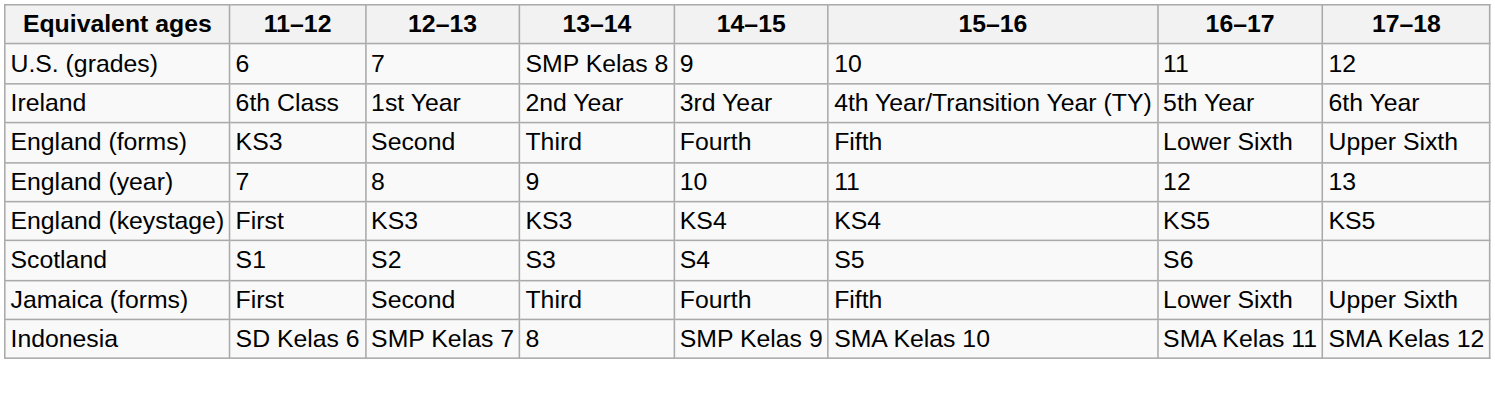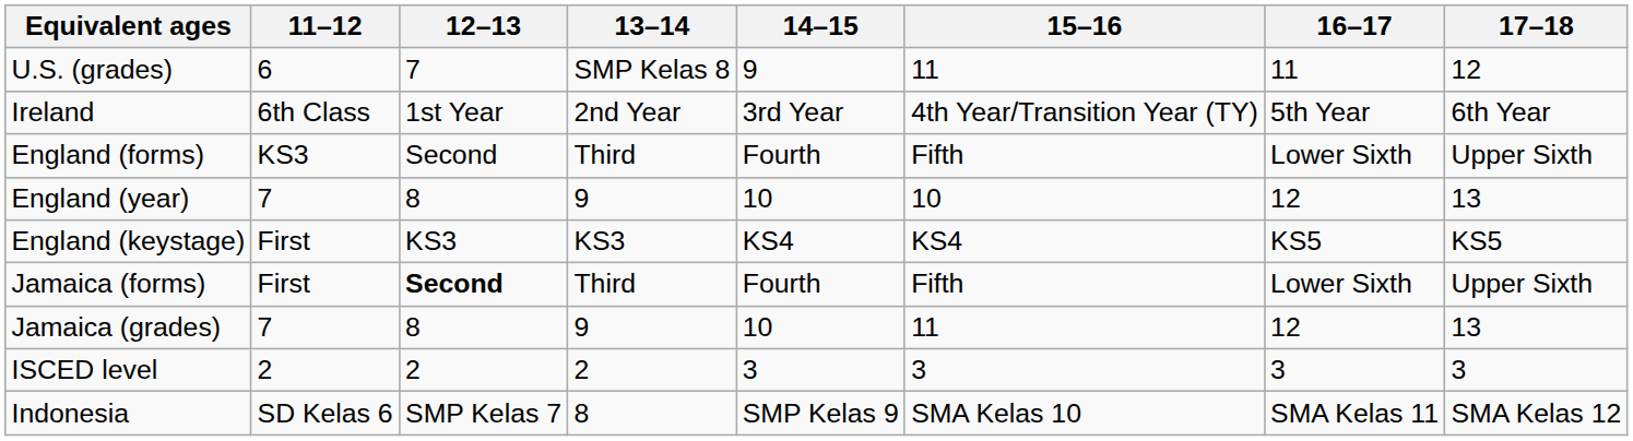U.S. (grades) | 15–16: 10 -> 11
England (year) | 15–16: 11 -> 10
- row: Scotland | S1 | S2 | S3 | S4 | S5 | S6
Jamaica (forms) | 12–13: normal -> bold
+ row: Jamaica (grades) | 7 | 8 | 9 | 10 | 11 | 12 | 13
+ row: ISCED level | 2 | 2 | 2 | 3 | 3 | 3 | 3
